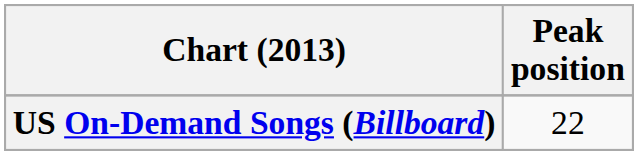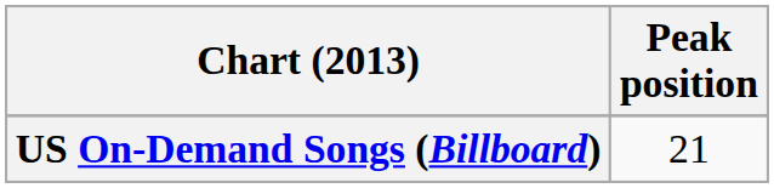US On-Demand Songs (Billboard) | Peak position: 22 -> 21
